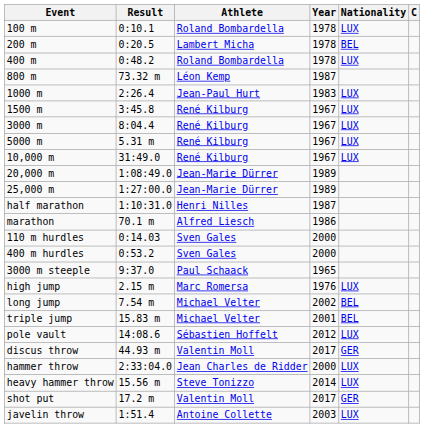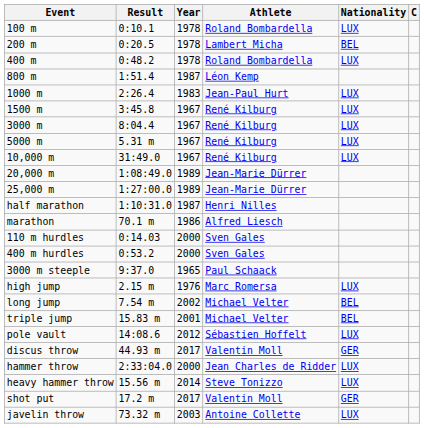columns swapped: Athlete <-> Year
800 m | Result: 73.32 m -> 1:51.4
javelin throw | Result: 1:51.4 -> 73.32 m
